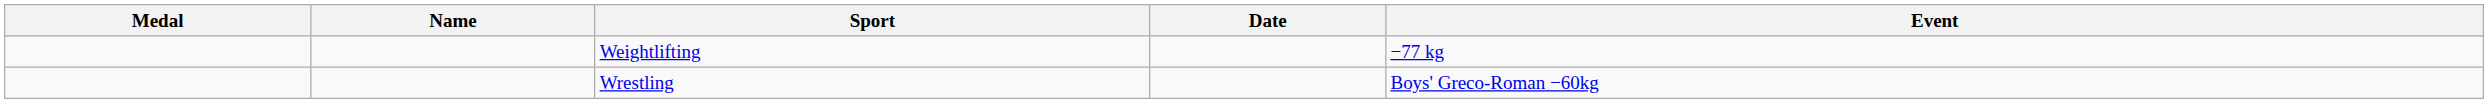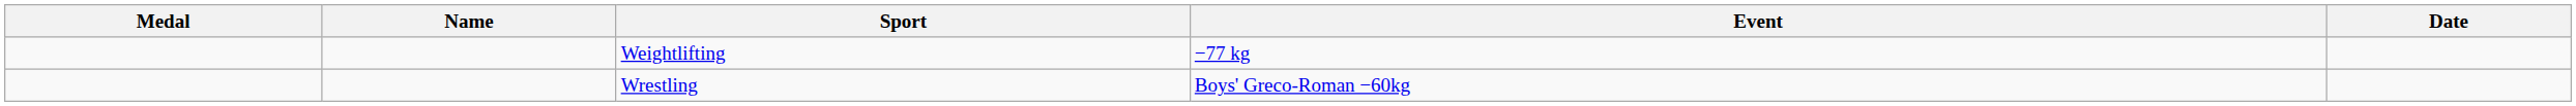columns swapped: Event <-> Date
